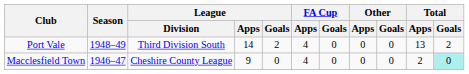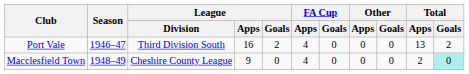Port Vale | Season: 1948–49 -> 1946–47
Port Vale | League / Apps: 14 -> 16
Macclesfield Town | Season: 1946–47 -> 1948–49
